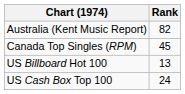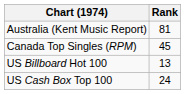Australia (Kent Music Report) | Rank: 82 -> 81
